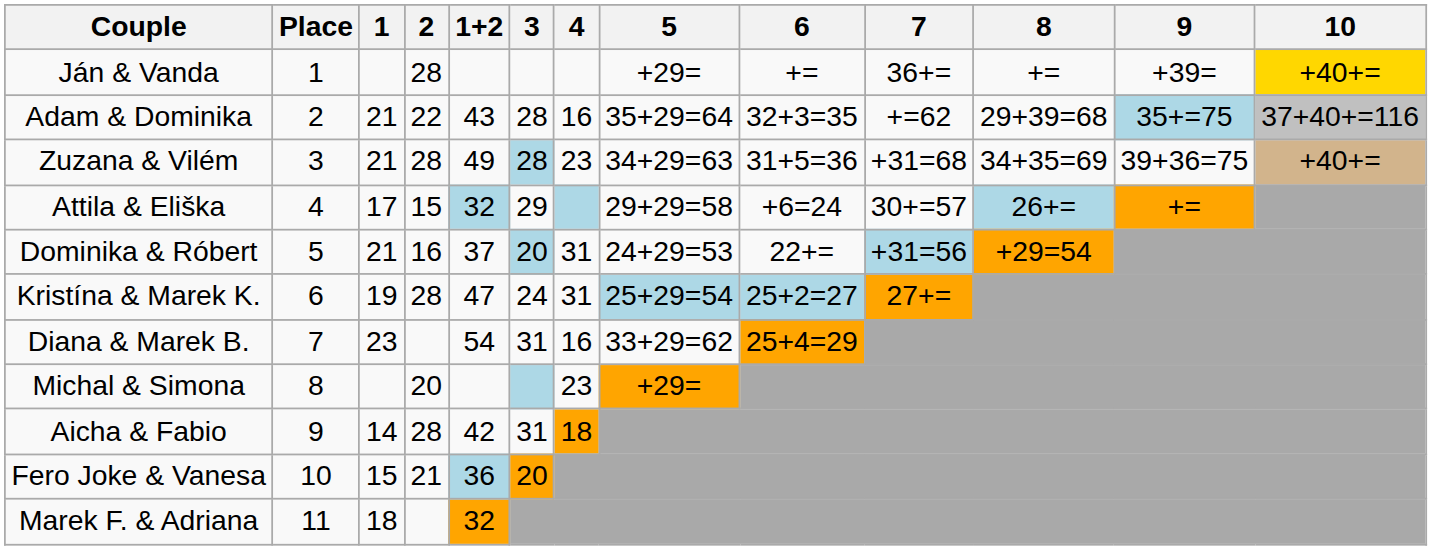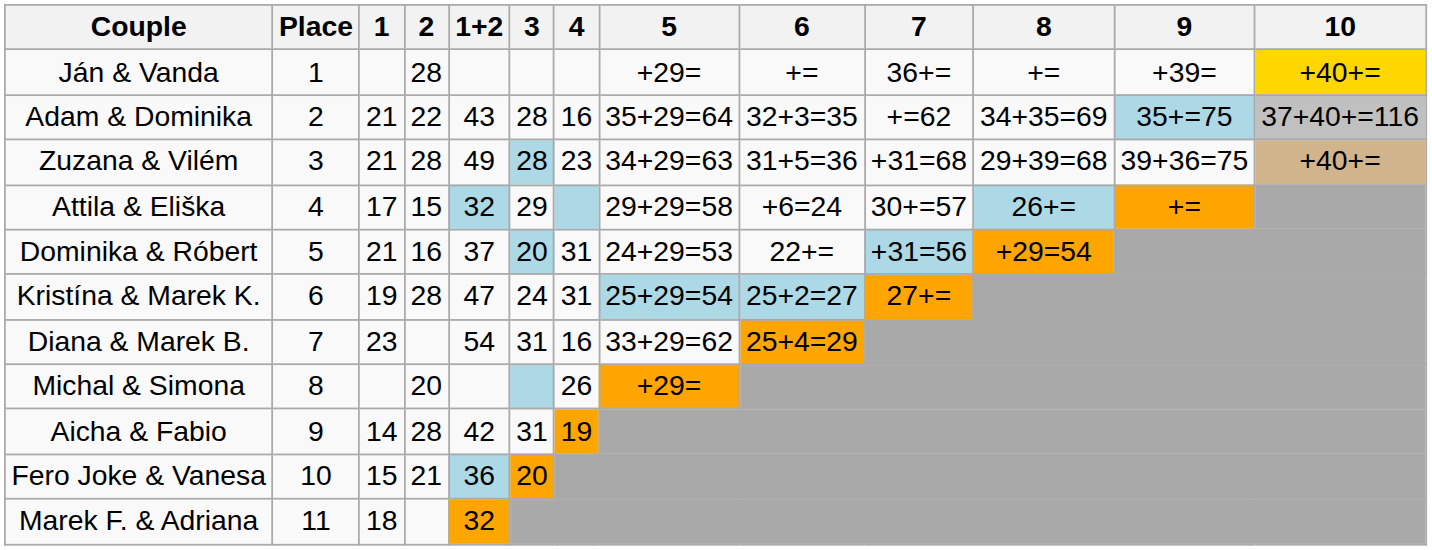Adam & Dominika | 8: 29+39=68 -> 34+35=69
Zuzana & Vilém | 8: 34+35=69 -> 29+39=68
Michal & Simona | 4: 23 -> 26
Aicha & Fabio | 4: 18 -> 19
